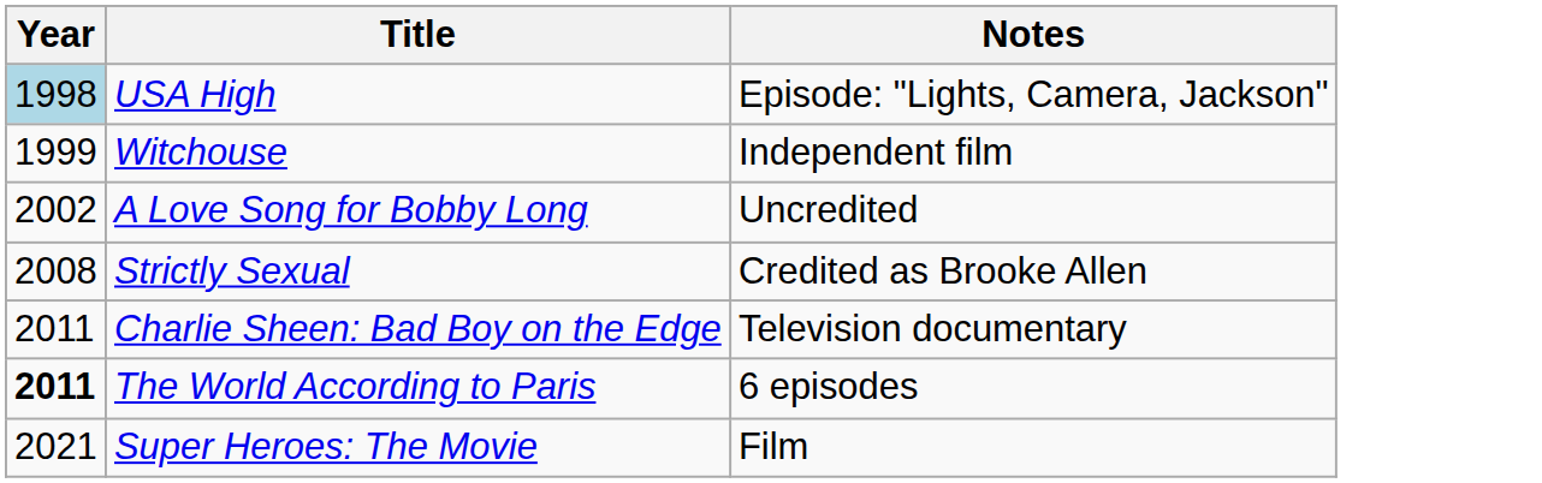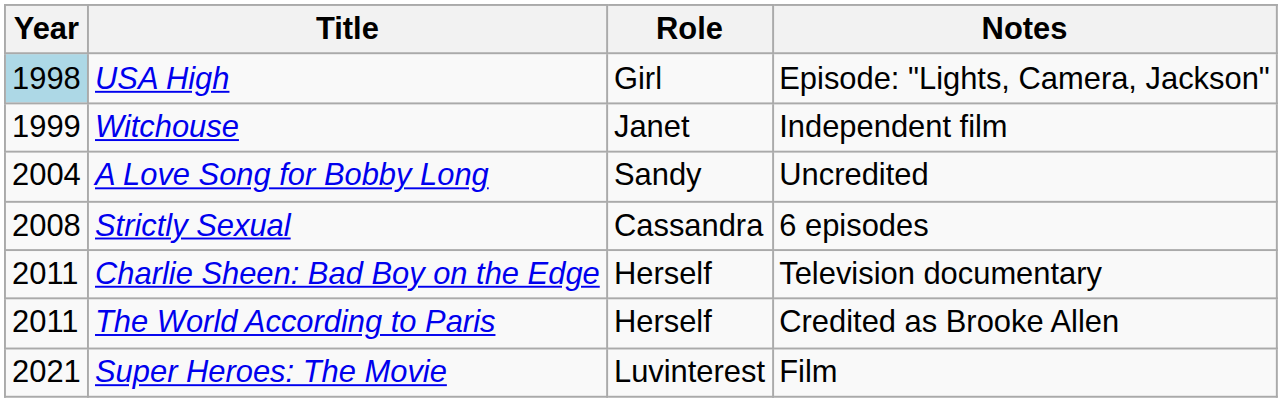+ column: Role | Girl | Janet | Sandy | Cassandra | Herself | Herself | Luvinterest
A Love Song for Bobby Long | Year: 2002 -> 2004
Strictly Sexual | Notes: Credited as Brooke Allen -> 6 episodes
The World According to Paris | Year: bold -> normal
The World According to Paris | Notes: 6 episodes -> Credited as Brooke Allen
